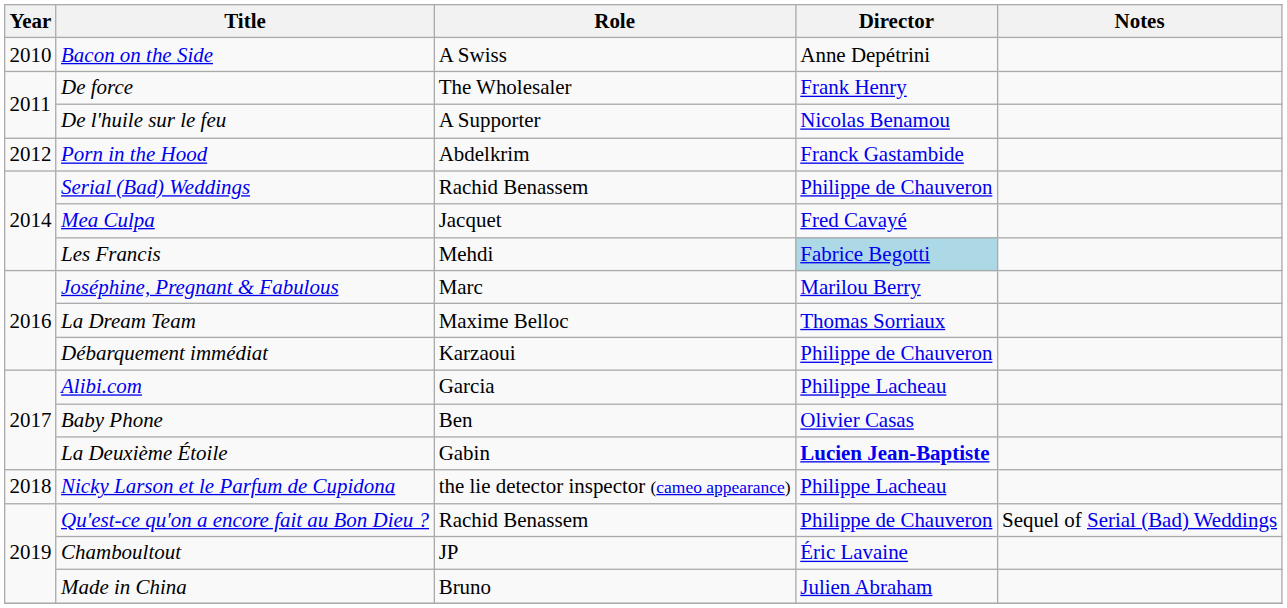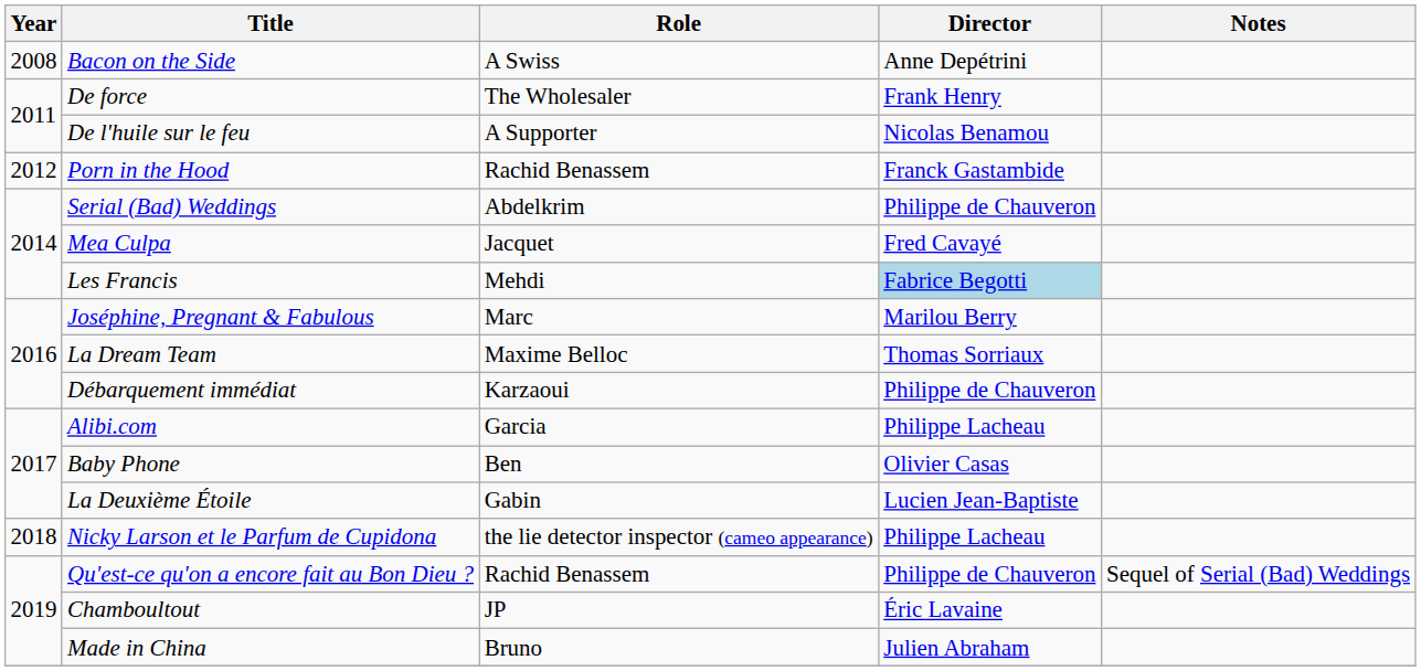Bacon on the Side | Year: 2010 -> 2008
Porn in the Hood | Role: Abdelkrim -> Rachid Benassem
Serial (Bad) Weddings | Role: Rachid Benassem -> Abdelkrim
La Deuxième Étoile | Director: bold -> normal
